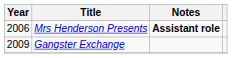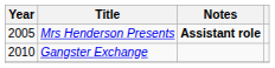Mrs Henderson Presents | Year: 2006 -> 2005
Gangster Exchange | Year: 2009 -> 2010
